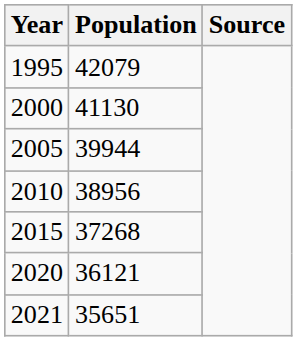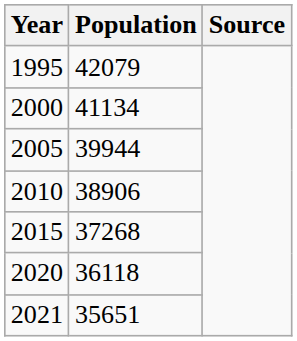2000 | Population: 41130 -> 41134
2010 | Population: 38956 -> 38906
2020 | Population: 36121 -> 36118
